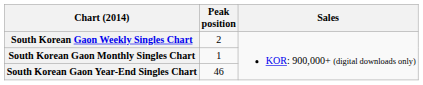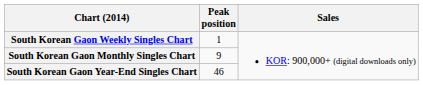South Korean Gaon Weekly Singles Chart | Peak position: 2 -> 1
South Korean Gaon Monthly Singles Chart | Peak position: 1 -> 9
